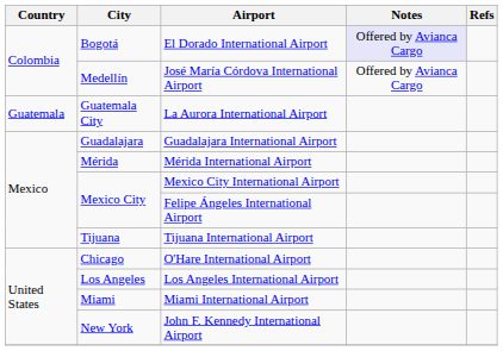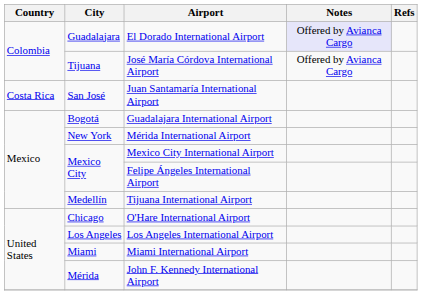El Dorado International Airport | City: Bogotá -> Guadalajara
José María Córdova International Airport | City: Medellín -> Tijuana
+ row: Costa Rica | San José | Juan Santamaría International Airport
- row: Guatemala | Guatemala City | La Aurora International Airport
Guadalajara International Airport | City: Guadalajara -> Bogotá
Mérida International Airport | City: Mérida -> New York
Tijuana International Airport | City: Tijuana -> Medellín
John F. Kennedy International Airport | City: New York -> Mérida
